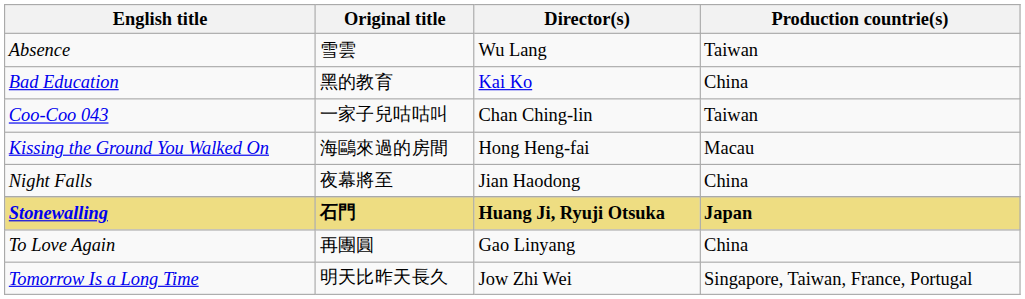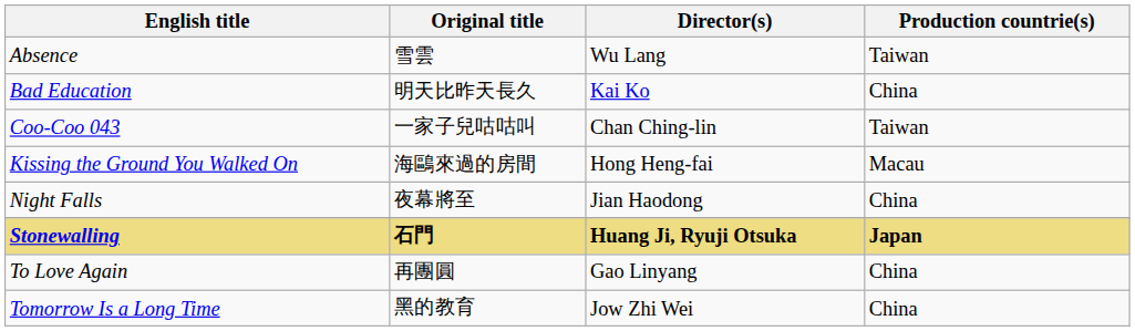Bad Education | Original title: 黑的教育 -> 明天比昨天長久
Tomorrow Is a Long Time | Original title: 明天比昨天長久 -> 黑的教育
Tomorrow Is a Long Time | Production countrie(s): Singapore, Taiwan, France, Portugal -> China
